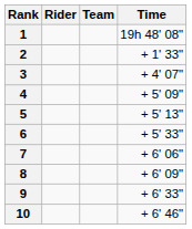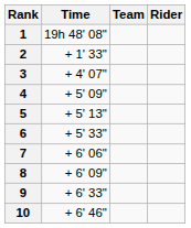columns swapped: Rider <-> Time
